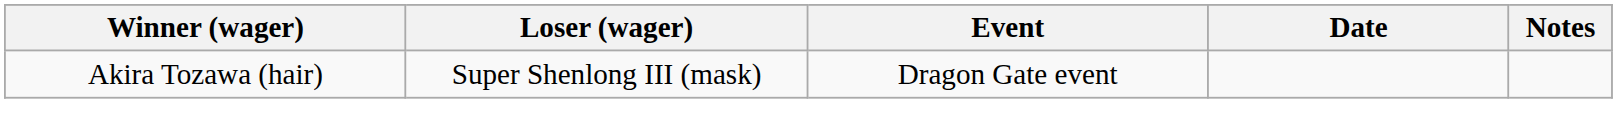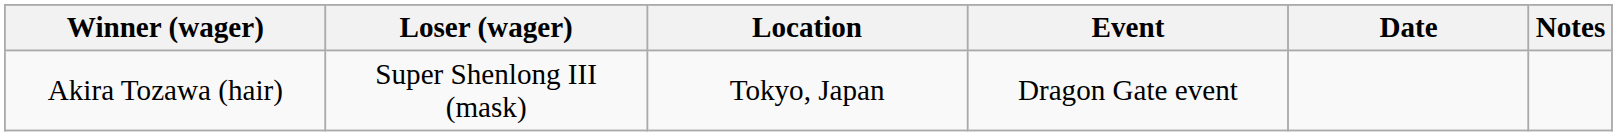+ column: Location | Tokyo, Japan
